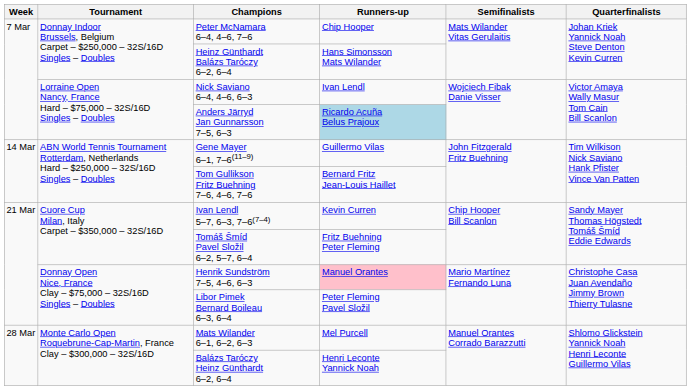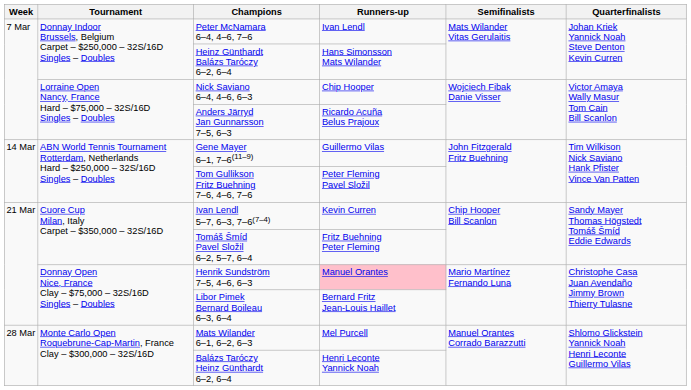Peter McNamara 6–4, 4–6, 7–6 | Runners-up: Chip Hooper -> Ivan Lendl
Nick Saviano 6–4, 4–6, 6–3 | Runners-up: Ivan Lendl -> Chip Hooper
Anders Järryd Jan Gunnarsson 7–5, 6–3 | Runners-up: lightblue background -> no background
Tom Gullikson Fritz Buehning 7–6, 4–6, 7–6 | Runners-up: Bernard Fritz Jean-Louis Haillet -> Peter Fleming Pavel Složil
Libor Pimek Bernard Boileau 6–3, 6–4 | Runners-up: Peter Fleming Pavel Složil -> Bernard Fritz Jean-Louis Haillet
